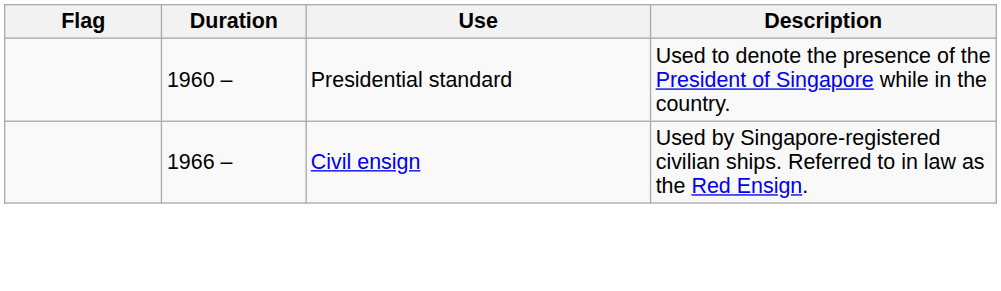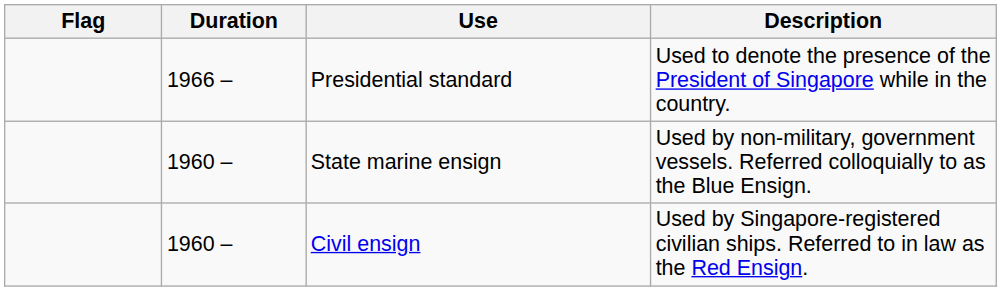Presidential standard | Duration: 1960 – -> 1966 –
+ row: 1960 – | State marine ensign | Used by non-military, government vessels. Referred colloquially to as the Blue Ensign.
Civil ensign | Duration: 1966 – -> 1960 –
